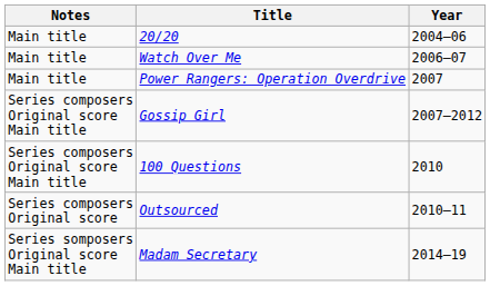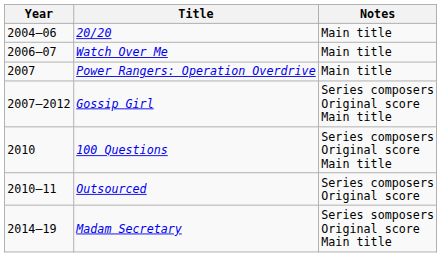columns swapped: Year <-> Notes
